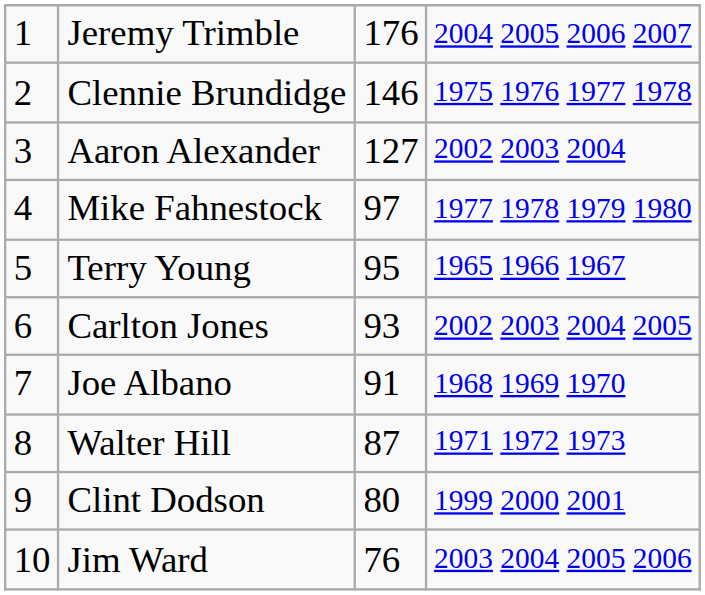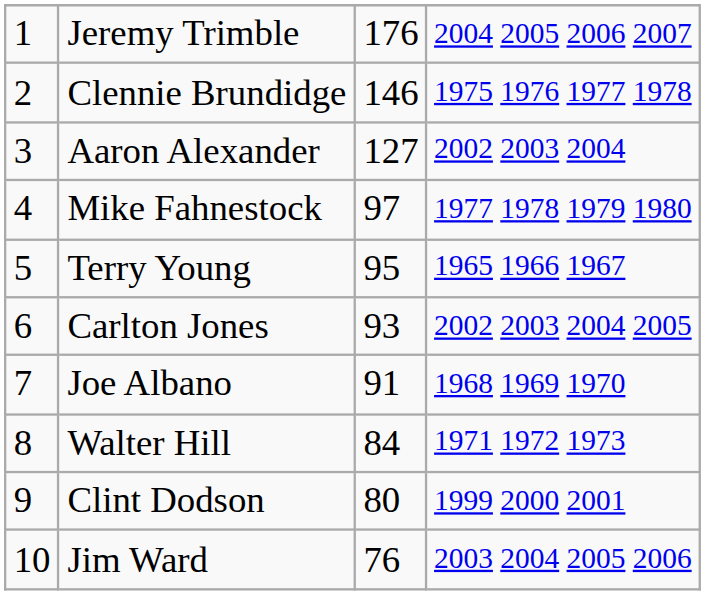Walter Hill | column 3: 87 -> 84
